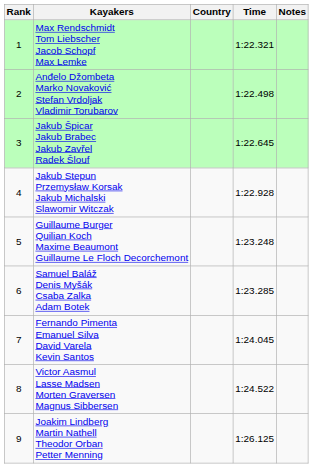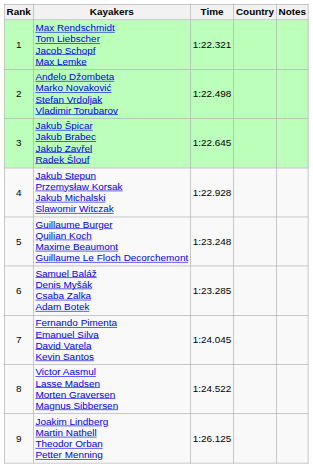columns swapped: Country <-> Time
